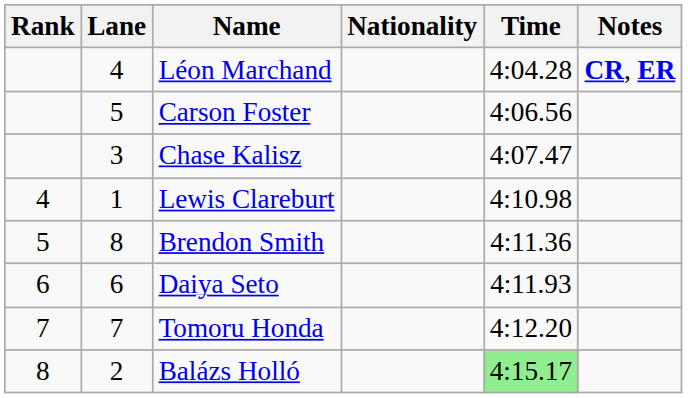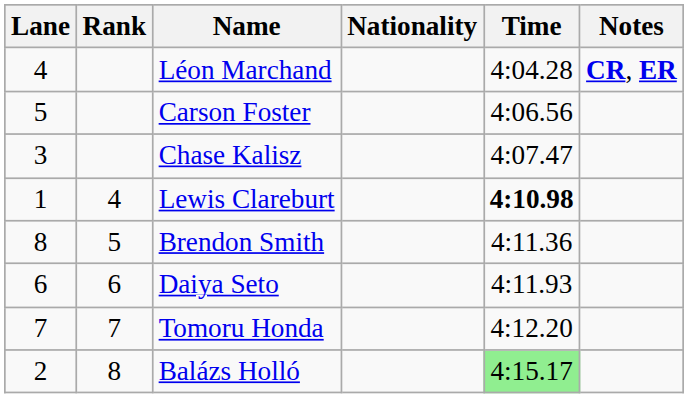columns swapped: Rank <-> Lane
Lewis Clareburt | Time: normal -> bold
